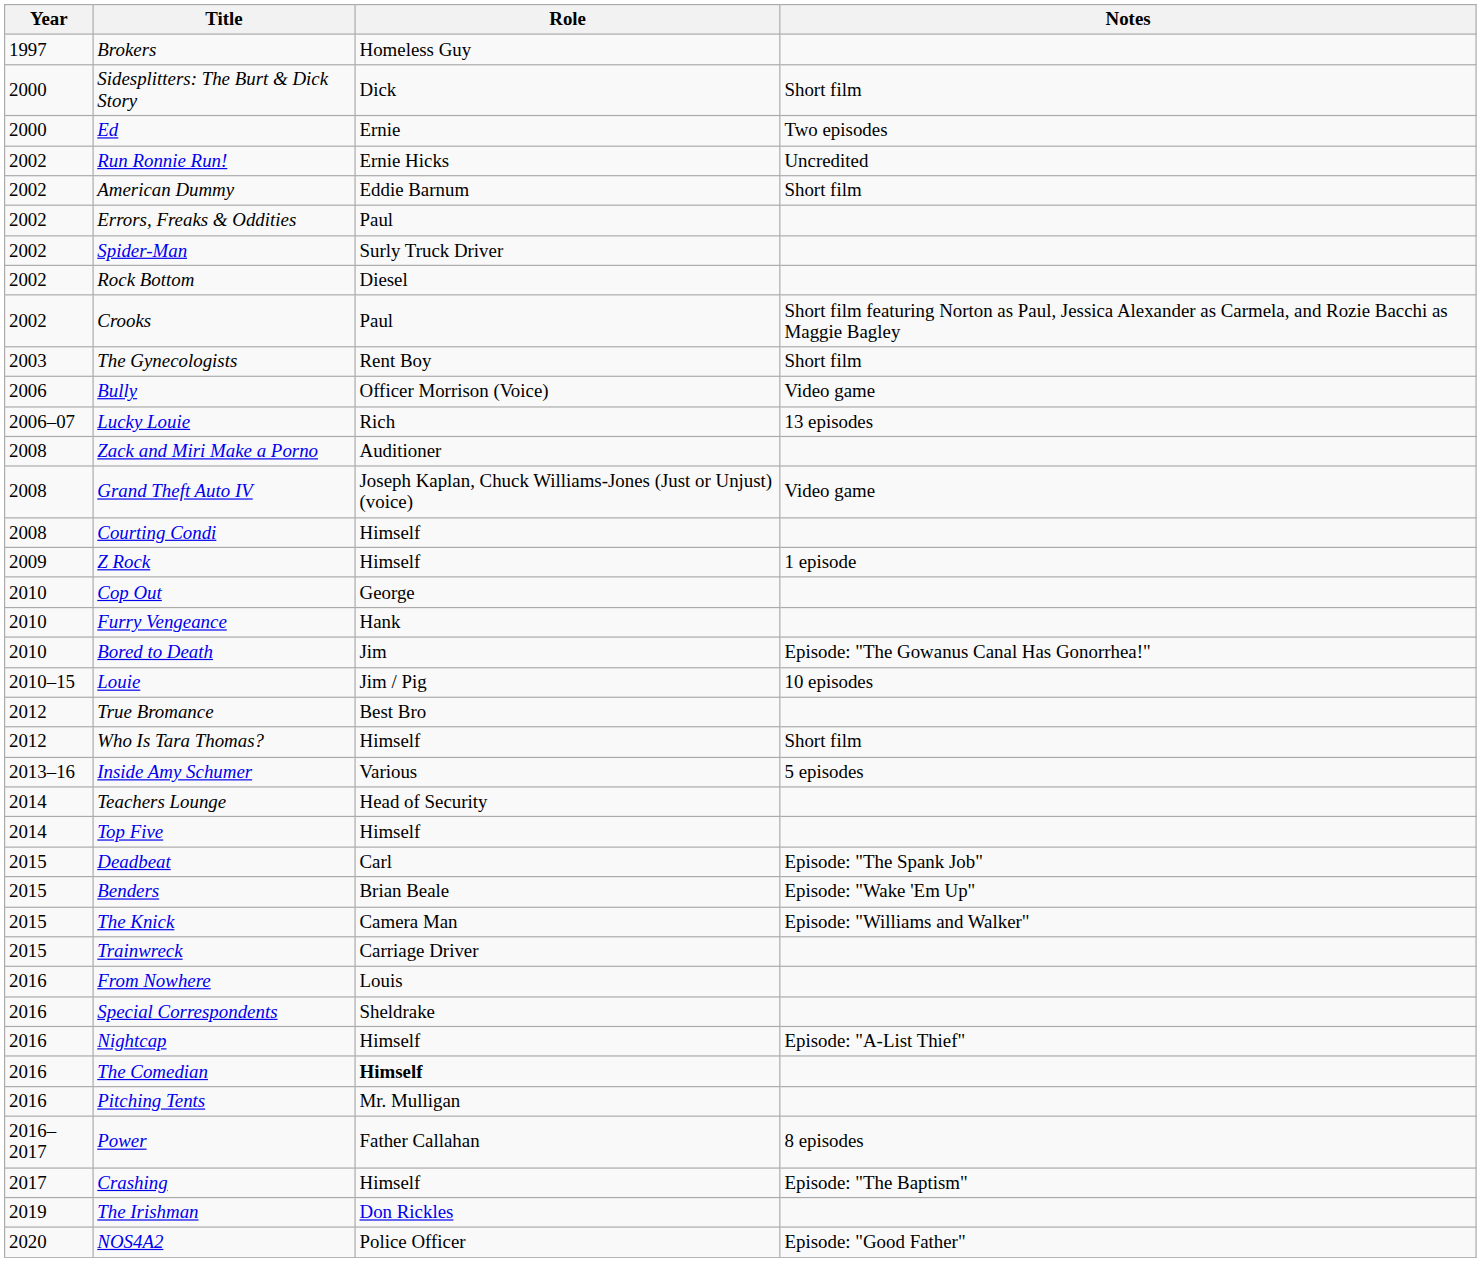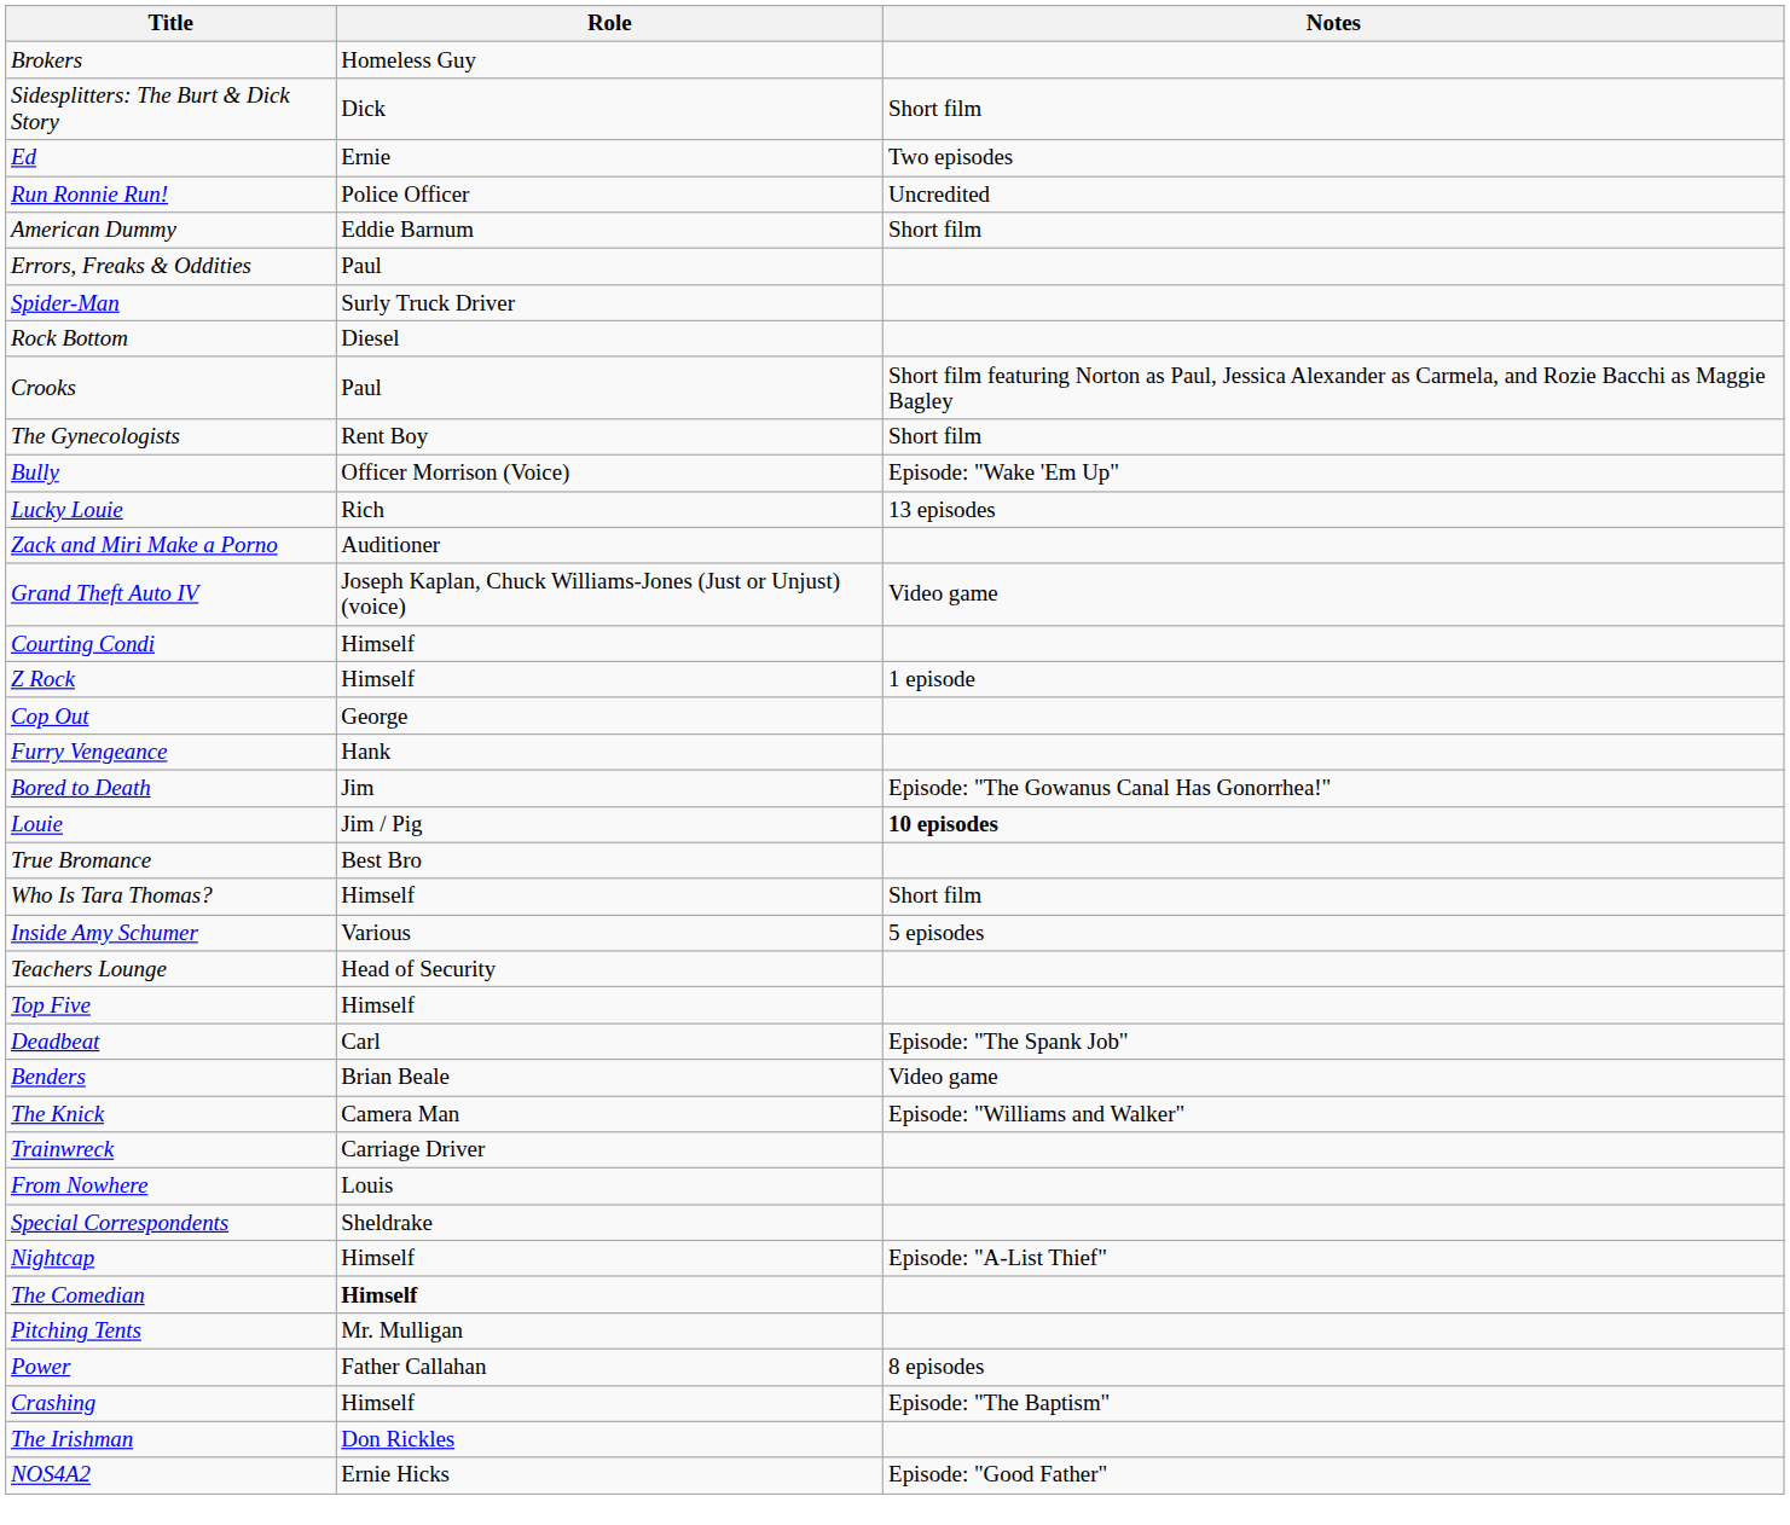- column: Year | 1997 | 2000 | 2000 | 2002 | 2002 | 2002 | 2002 | 2002 | 2002 | 2003 | 2006 | 2006–07 | 2008 | 2008 | 2008 | 2009 | 2010 | 2010 | 2010 | 2010–15 | 2012 | 2012 | 2013–16 | 2014 | 2014 | 2015 | 2015 | 2015 | 2015 | 2016 | 2016 | 2016 | 2016 | 2016 | 2016–2017 | 2017 | 2019 | 2020
Run Ronnie Run! | Role: Ernie Hicks -> Police Officer
Bully | Notes: Video game -> Episode: "Wake 'Em Up"
Louie | Notes: normal -> bold
Benders | Notes: Episode: "Wake 'Em Up" -> Video game
NOS4A2 | Role: Police Officer -> Ernie Hicks
